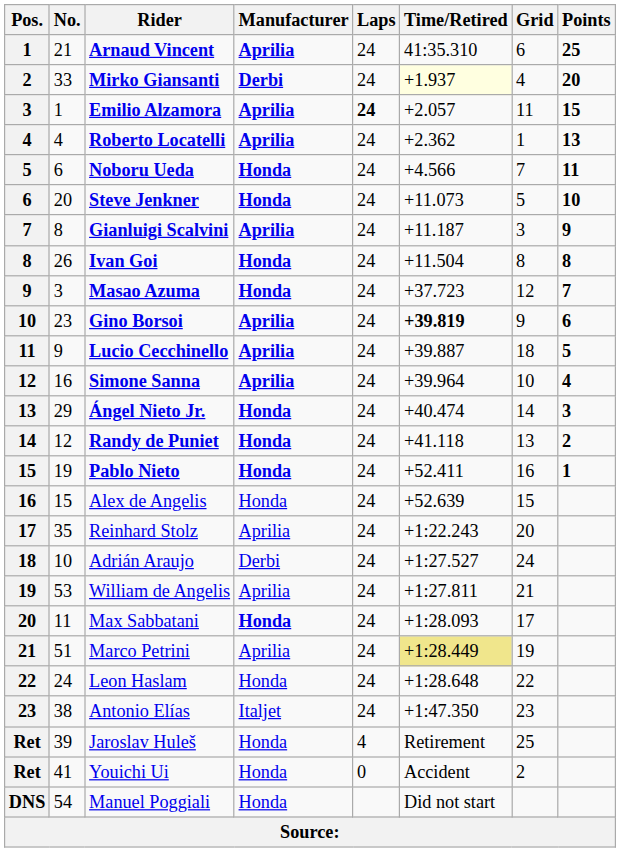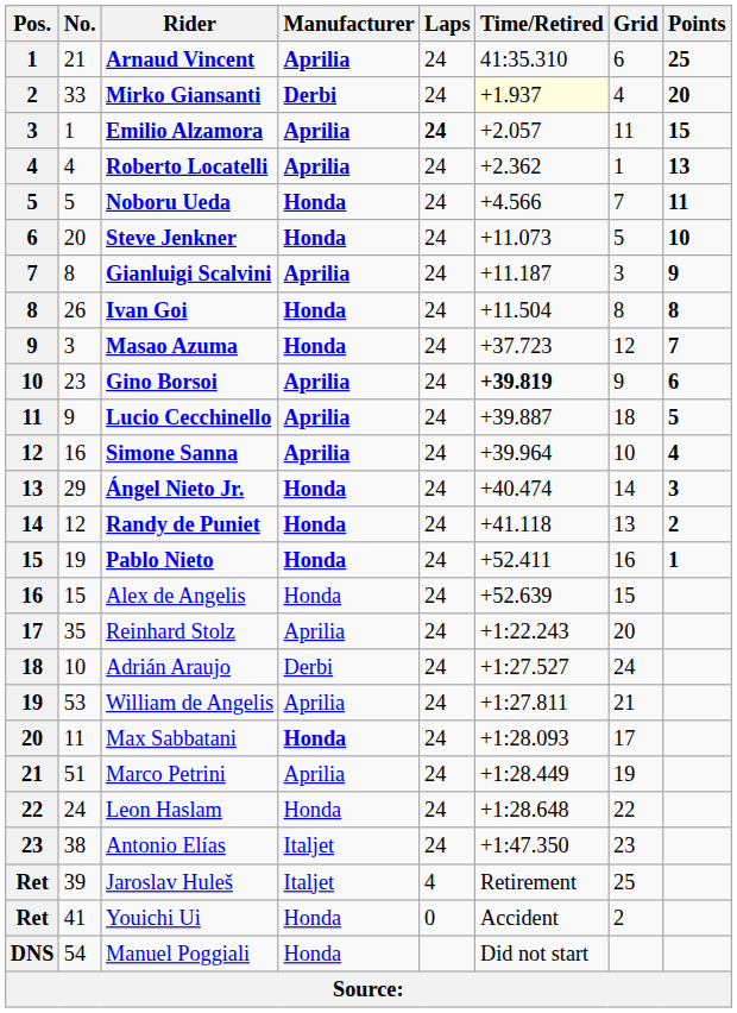Noboru Ueda | No.: 6 -> 5
Marco Petrini | Time/Retired: khaki background -> no background
Jaroslav Huleš | Manufacturer: Honda -> Italjet
